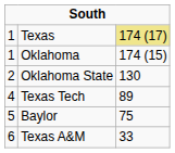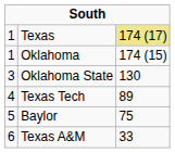Oklahoma State | column 1: 2 -> 3
